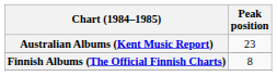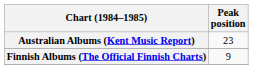Finnish Albums (The Official Finnish Charts) | Peak position: 8 -> 9
